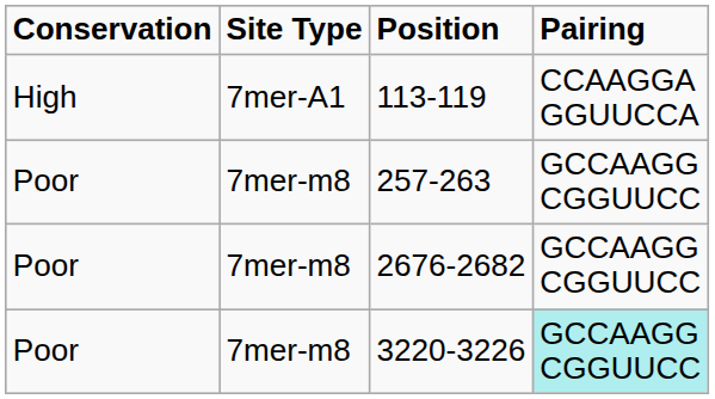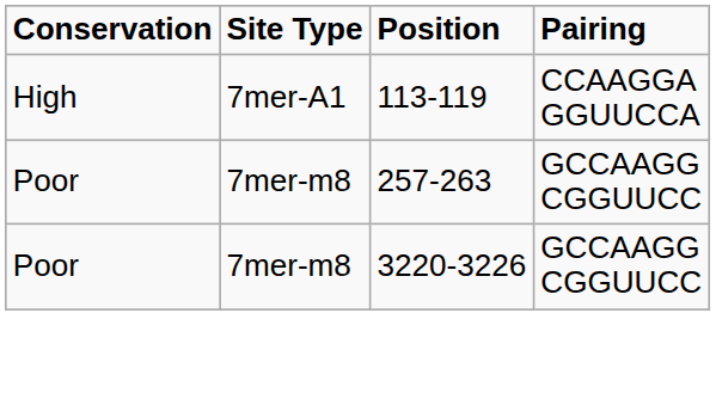- row: Poor | 7mer-m8 | 2676-2682 | GCCAAGG CGGUUCC
3220-3226 | Pairing: paleturquoise background -> no background
